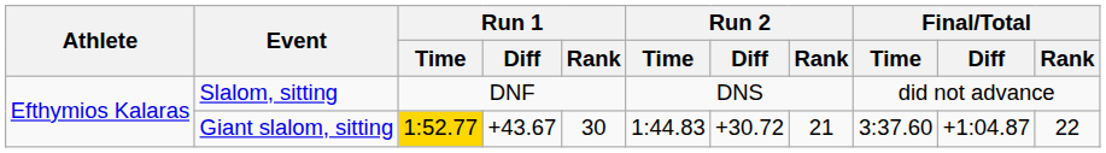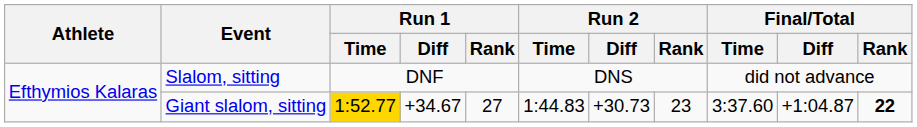Giant slalom, sitting | Run 1 / Diff: +43.67 -> +34.67
Giant slalom, sitting | Run 1 / Rank: 30 -> 27
Giant slalom, sitting | Run 2 / Diff: +30.72 -> +30.73
Giant slalom, sitting | Run 2 / Rank: 21 -> 23
Giant slalom, sitting | Final/Total / Rank: normal -> bold
